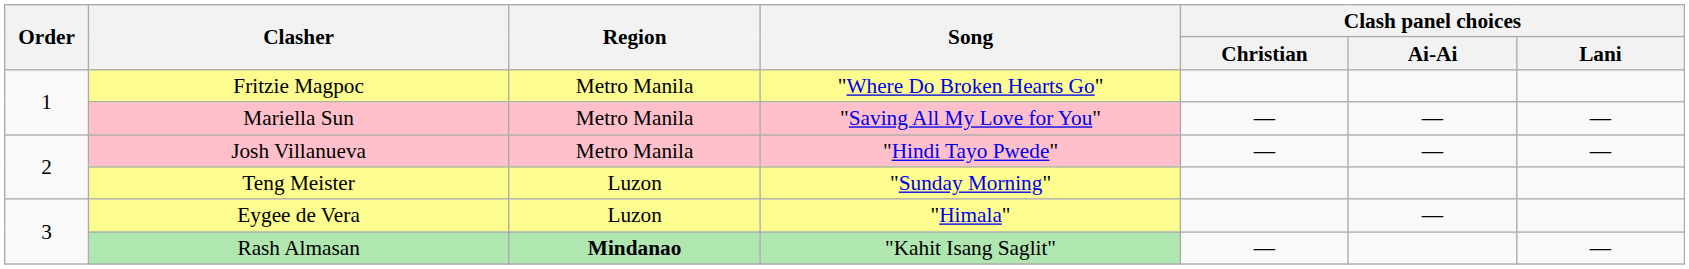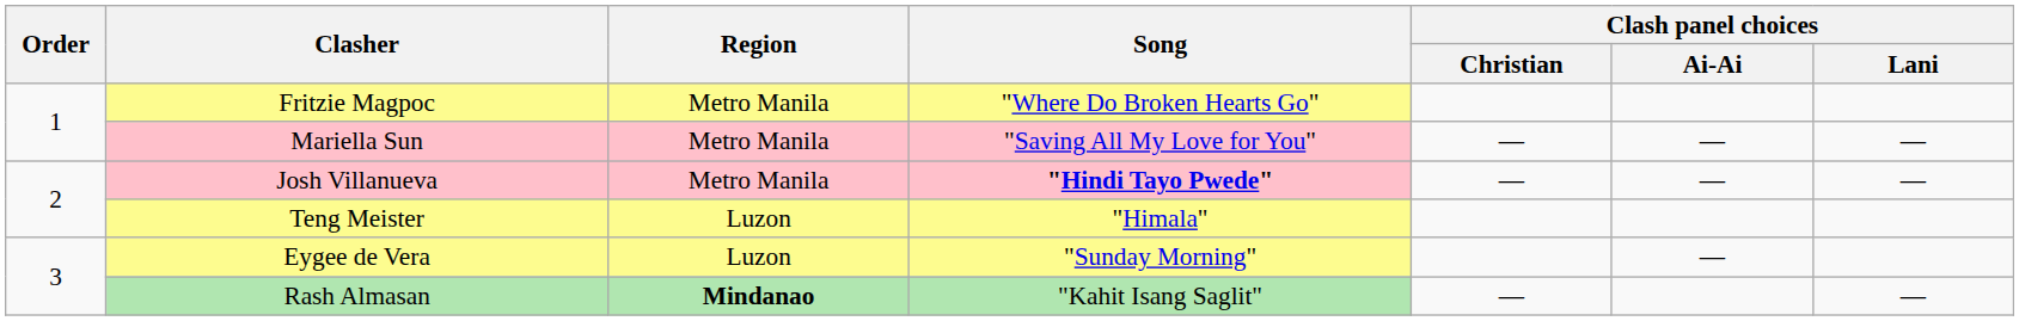Josh Villanueva | Song: normal -> bold
Teng Meister | Song: "Sunday Morning" -> "Himala"
Eygee de Vera | Song: "Himala" -> "Sunday Morning"
